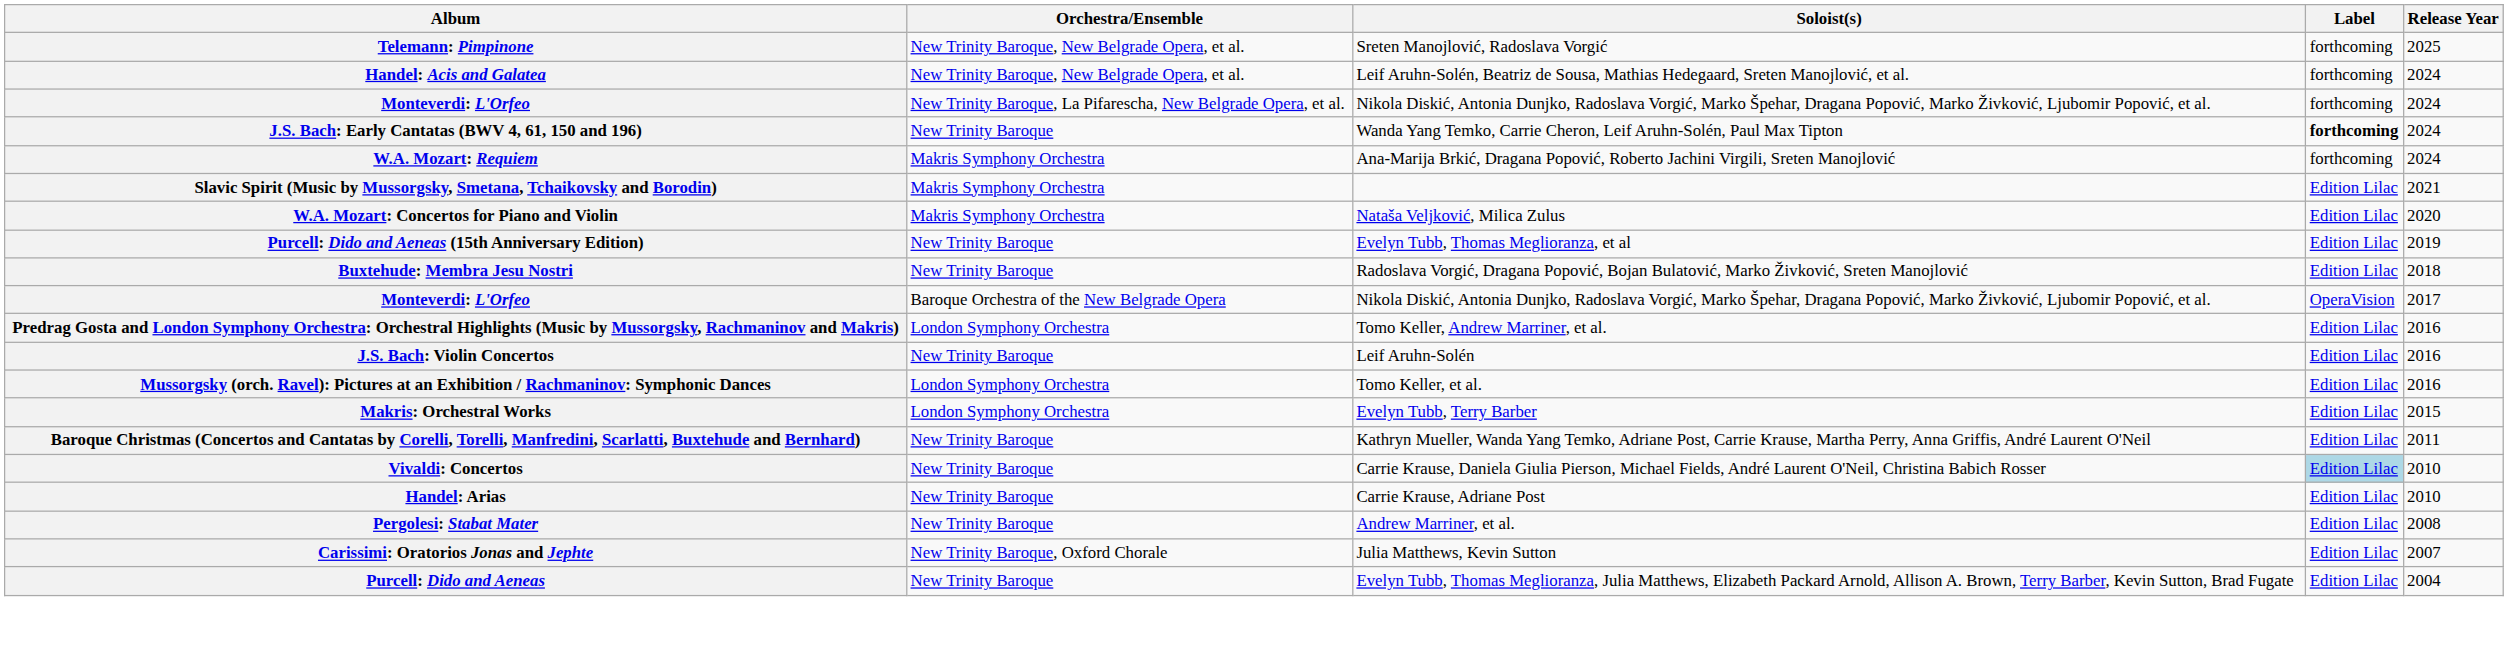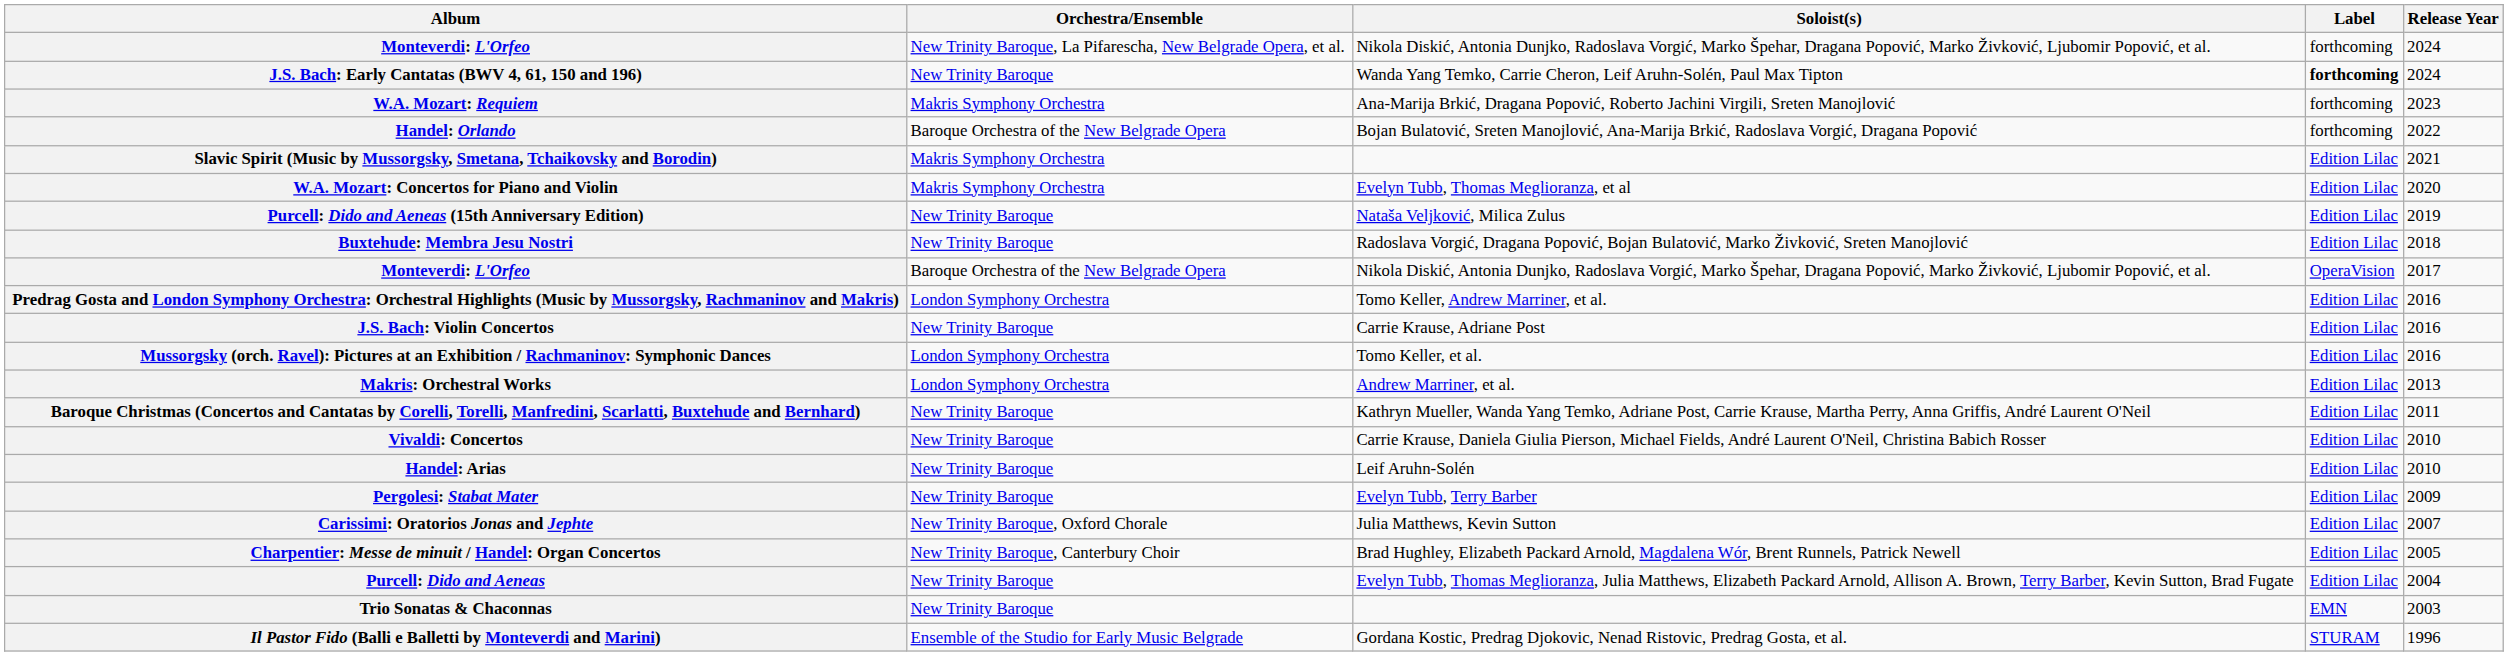- row: Telemann: Pimpinone | New Trinity Baroque, New Belgrade Opera, et al. | Sreten Manojlović, Radoslava Vorgić | forthcoming | 2025
- row: Handel: Acis and Galatea | New Trinity Baroque, New Belgrade Opera, et al. | Leif Aruhn-Solén, Beatriz de Sousa, Mathias Hedegaard, Sreten Manojlović, et al. | forthcoming | 2024
W.A. Mozart: Requiem | Release Year: 2024 -> 2023
+ row: Handel: Orlando | Baroque Orchestra of the New Belgrade Opera | Bojan Bulatović, Sreten Manojlović, Ana-Marija Brkić, Radoslava Vorgić, Dragana Popović | forthcoming | 2022
W.A. Mozart: Concertos for Piano and Violin | Soloist(s): Nataša Veljković, Milica Zulus -> Evelyn Tubb, Thomas Meglioranza, et al
Purcell: Dido and Aeneas (15th Anniversary Edition) | Soloist(s): Evelyn Tubb, Thomas Meglioranza, et al -> Nataša Veljković, Milica Zulus
J.S. Bach: Violin Concertos | Soloist(s): Leif Aruhn-Solén -> Carrie Krause, Adriane Post
Makris: Orchestral Works | Soloist(s): Evelyn Tubb, Terry Barber -> Andrew Marriner, et al.
Makris: Orchestral Works | Release Year: 2015 -> 2013
Vivaldi: Concertos | Label: lightblue background -> no background
Handel: Arias | Soloist(s): Carrie Krause, Adriane Post -> Leif Aruhn-Solén
Pergolesi: Stabat Mater | Soloist(s): Andrew Marriner, et al. -> Evelyn Tubb, Terry Barber
Pergolesi: Stabat Mater | Release Year: 2008 -> 2009
+ row: Charpentier: Messe de minuit / Handel: Organ Concertos | New Trinity Baroque, Canterbury Choir | Brad Hughley, Elizabeth Packard Arnold, Magdalena Wór, Brent Runnels, Patrick Newell | Edition Lilac | 2005
+ row: Trio Sonatas & Chaconnas | New Trinity Baroque | EMN | 2003
+ row: Il Pastor Fido (Balli e Balletti by Monteverdi and Marini) | Ensemble of the Studio for Early Music Belgrade | Gordana Kostic, Predrag Djokovic, Nenad Ristovic, Predrag Gosta, et al. | STURAM | 1996
